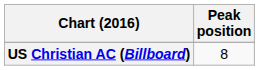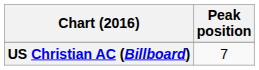US Christian AC (Billboard) | Peak position: 8 -> 7
